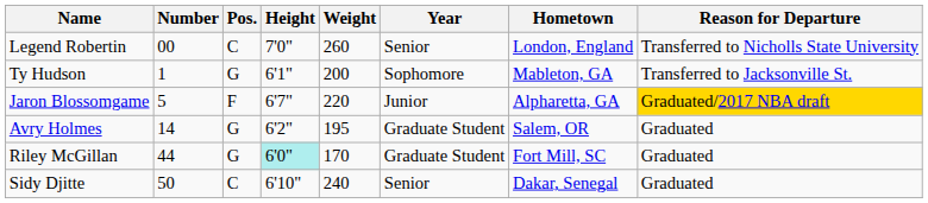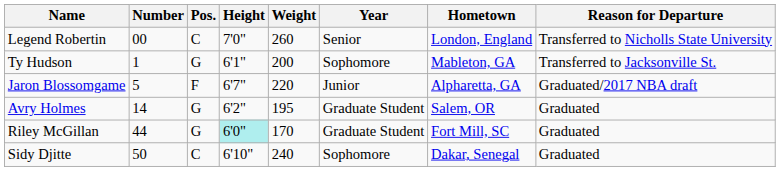Jaron Blossomgame | Reason for Departure: gold background -> no background
Sidy Djitte | Year: Senior -> Sophomore
